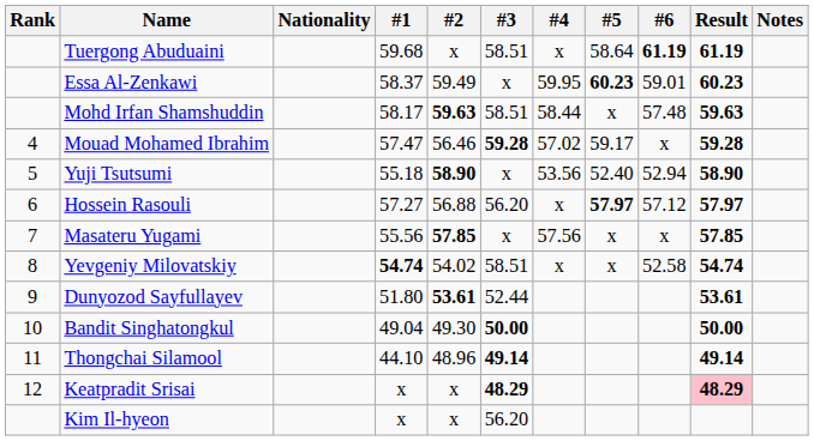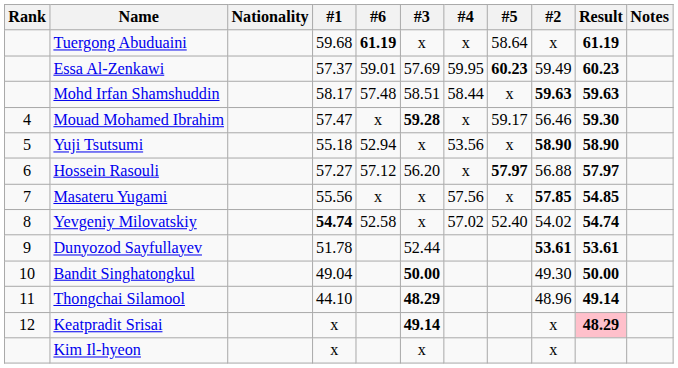columns swapped: #2 <-> #6
Tuergong Abuduaini | #3: 58.51 -> x
Essa Al-Zenkawi | #1: 58.37 -> 57.37
Essa Al-Zenkawi | #3: x -> 57.69
Mouad Mohamed Ibrahim | #4: 57.02 -> x
Mouad Mohamed Ibrahim | Result: 59.28 -> 59.30
Yuji Tsutsumi | #5: 52.40 -> x
Masateru Yugami | Result: 57.85 -> 54.85
Yevgeniy Milovatskiy | #3: 58.51 -> x
Yevgeniy Milovatskiy | #4: x -> 57.02
Yevgeniy Milovatskiy | #5: x -> 52.40
Dunyozod Sayfullayev | #1: 51.80 -> 51.78
Thongchai Silamool | #3: 49.14 -> 48.29
Keatpradit Srisai | #3: 48.29 -> 49.14
Kim Il-hyeon | #3: 56.20 -> x
